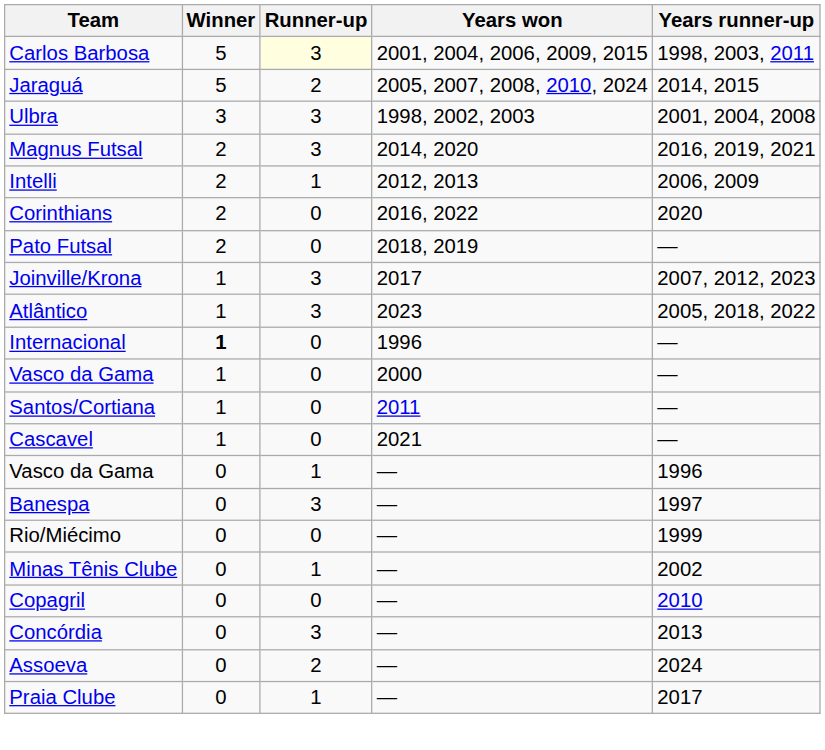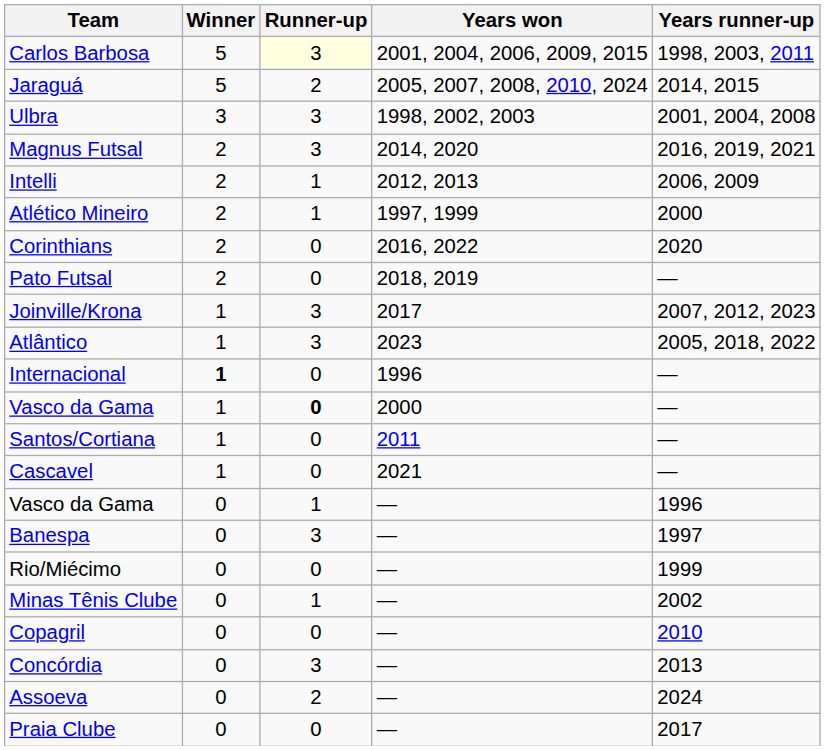+ row: Atlético Mineiro | 2 | 1 | 1997, 1999 | 2000
Vasco da Gama / 2000 | Runner-up: normal -> bold
Praia Clube | Runner-up: 1 -> 0
